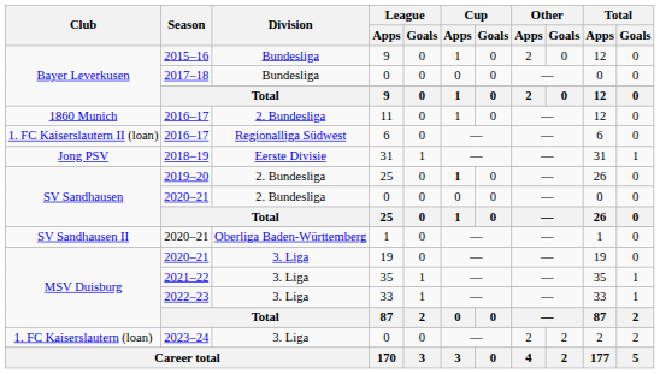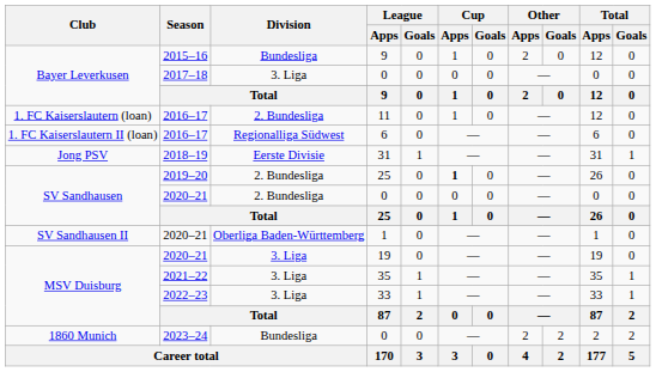2017–18 / 0 | Division: Bundesliga -> 3. Liga
11 | Club: 1860 Munich -> 1. FC Kaiserslautern (loan)
2023–24 / 0 | Club: 1. FC Kaiserslautern (loan) -> 1860 Munich
2023–24 / 0 | Division: 3. Liga -> Bundesliga
